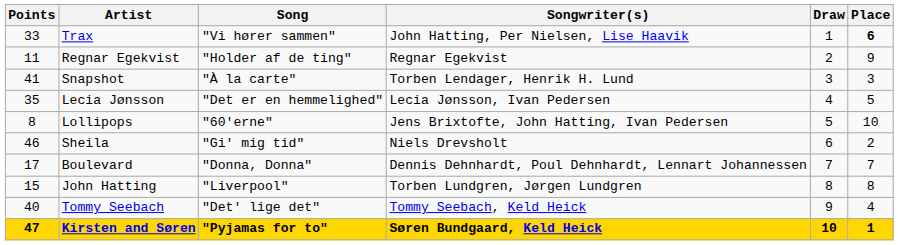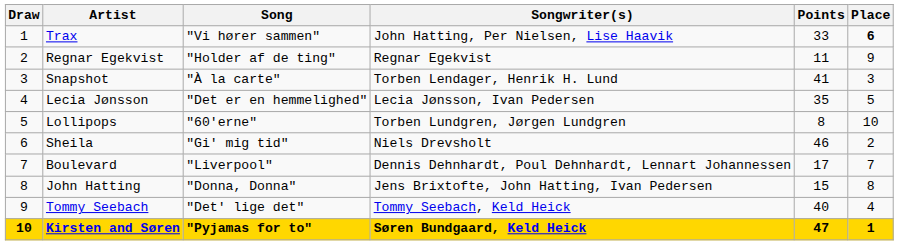columns swapped: Draw <-> Points
Lollipops | Songwriter(s): Jens Brixtofte, John Hatting, Ivan Pedersen -> Torben Lundgren, Jørgen Lundgren
Boulevard | Song: "Donna, Donna" -> "Liverpool"
John Hatting | Song: "Liverpool" -> "Donna, Donna"
John Hatting | Songwriter(s): Torben Lundgren, Jørgen Lundgren -> Jens Brixtofte, John Hatting, Ivan Pedersen
